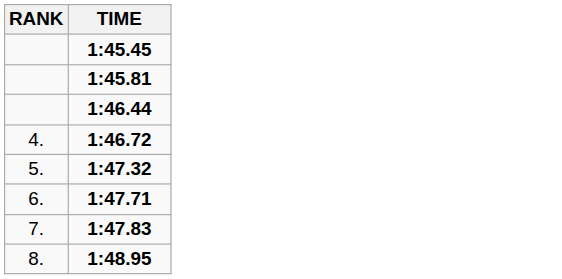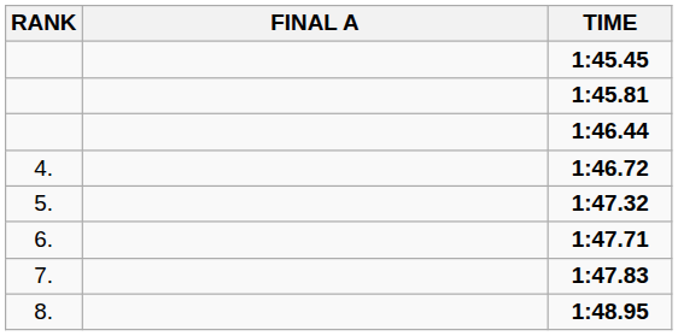+ column: FINAL A
